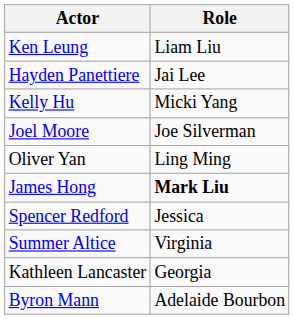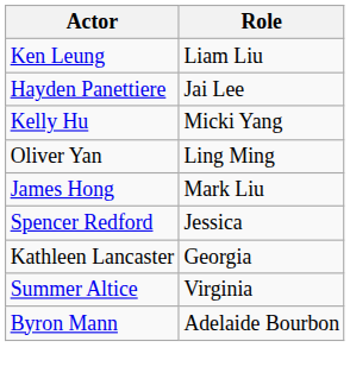- row: Joel Moore | Joe Silverman
James Hong | Role: bold -> normal
rows swapped: Summer Altice <-> Kathleen Lancaster
